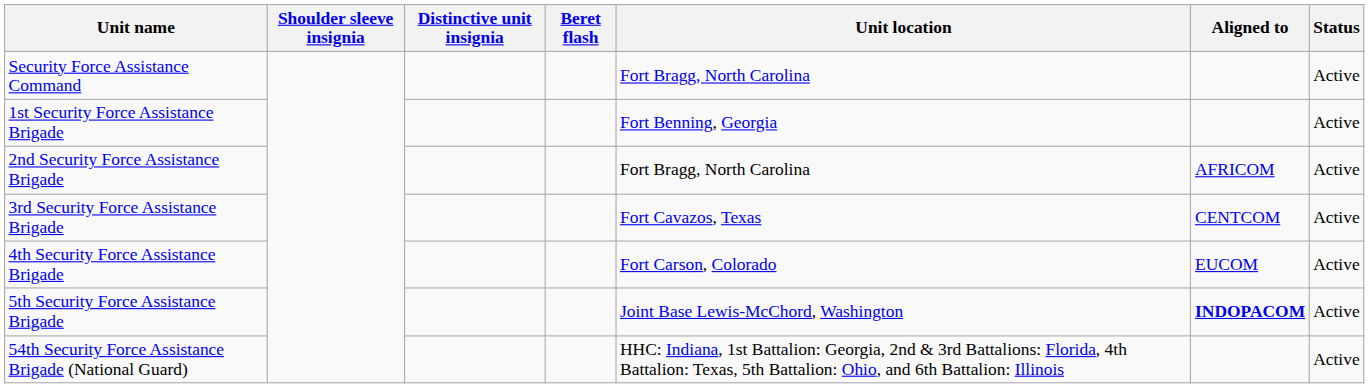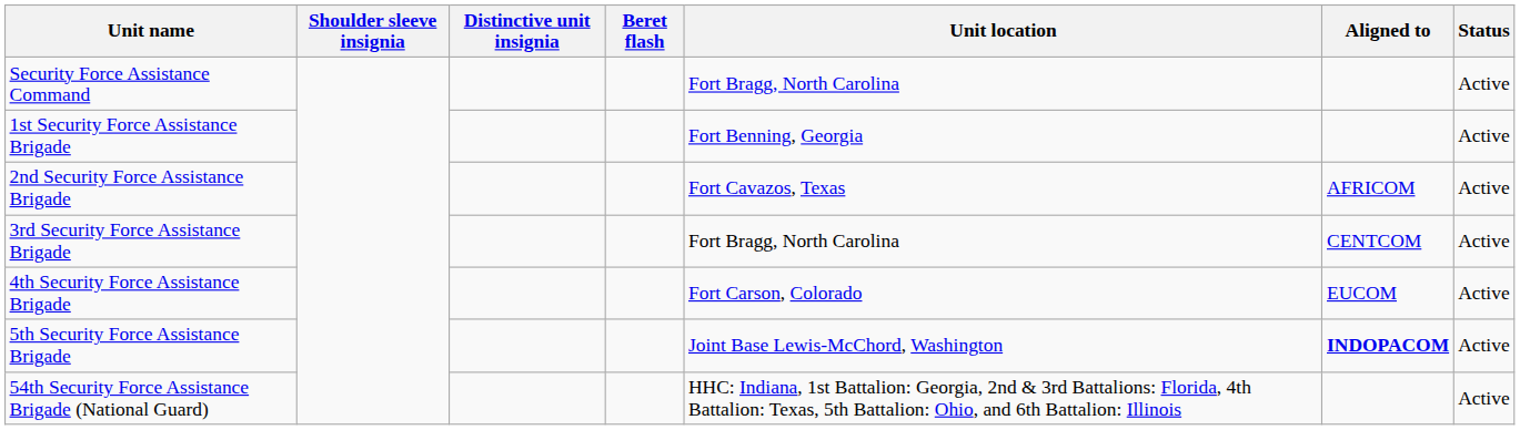2nd Security Force Assistance Brigade | Unit location: Fort Bragg, North Carolina -> Fort Cavazos, Texas
3rd Security Force Assistance Brigade | Unit location: Fort Cavazos, Texas -> Fort Bragg, North Carolina
